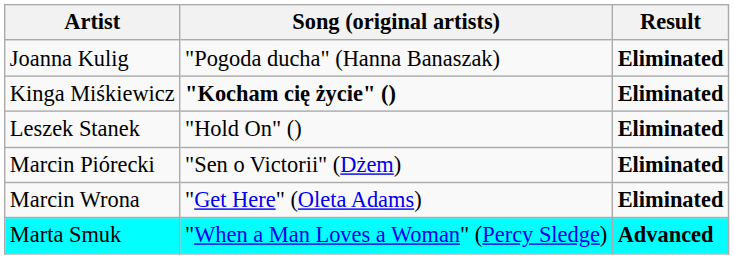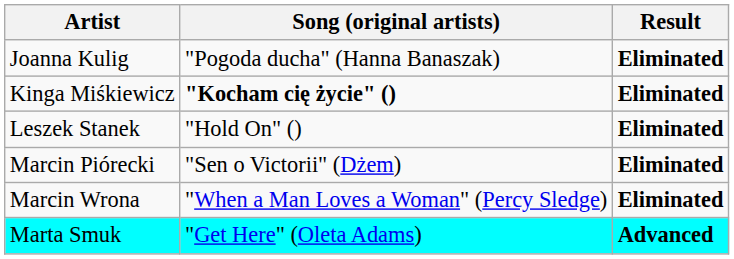Marcin Wrona | Song (original artists): "Get Here" (Oleta Adams) -> "When a Man Loves a Woman" (Percy Sledge)
Marta Smuk | Song (original artists): "When a Man Loves a Woman" (Percy Sledge) -> "Get Here" (Oleta Adams)
